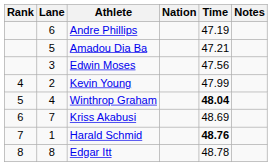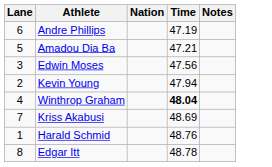- column: Rank | 4 | 5 | 6 | 7 | 8
Kevin Young | Time: 47.99 -> 47.94
Harald Schmid | Time: bold -> normal
